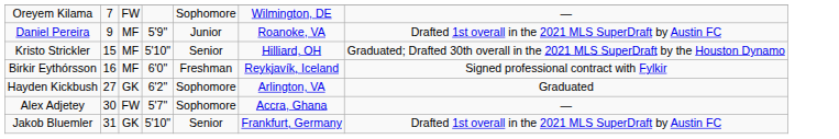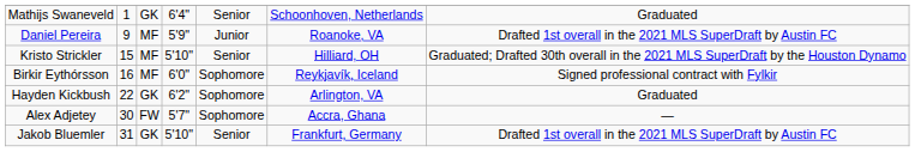+ row: Mathijs Swaneveld | 1 | GK | 6'4" | Senior | Schoonhoven, Netherlands | Graduated
- row: Oreyem Kilama | 7 | FW | Sophomore | Wilmington, DE | —
Birkir Eythórsson | column 5: Freshman -> Sophomore
Hayden Kickbush | column 2: 27 -> 22
